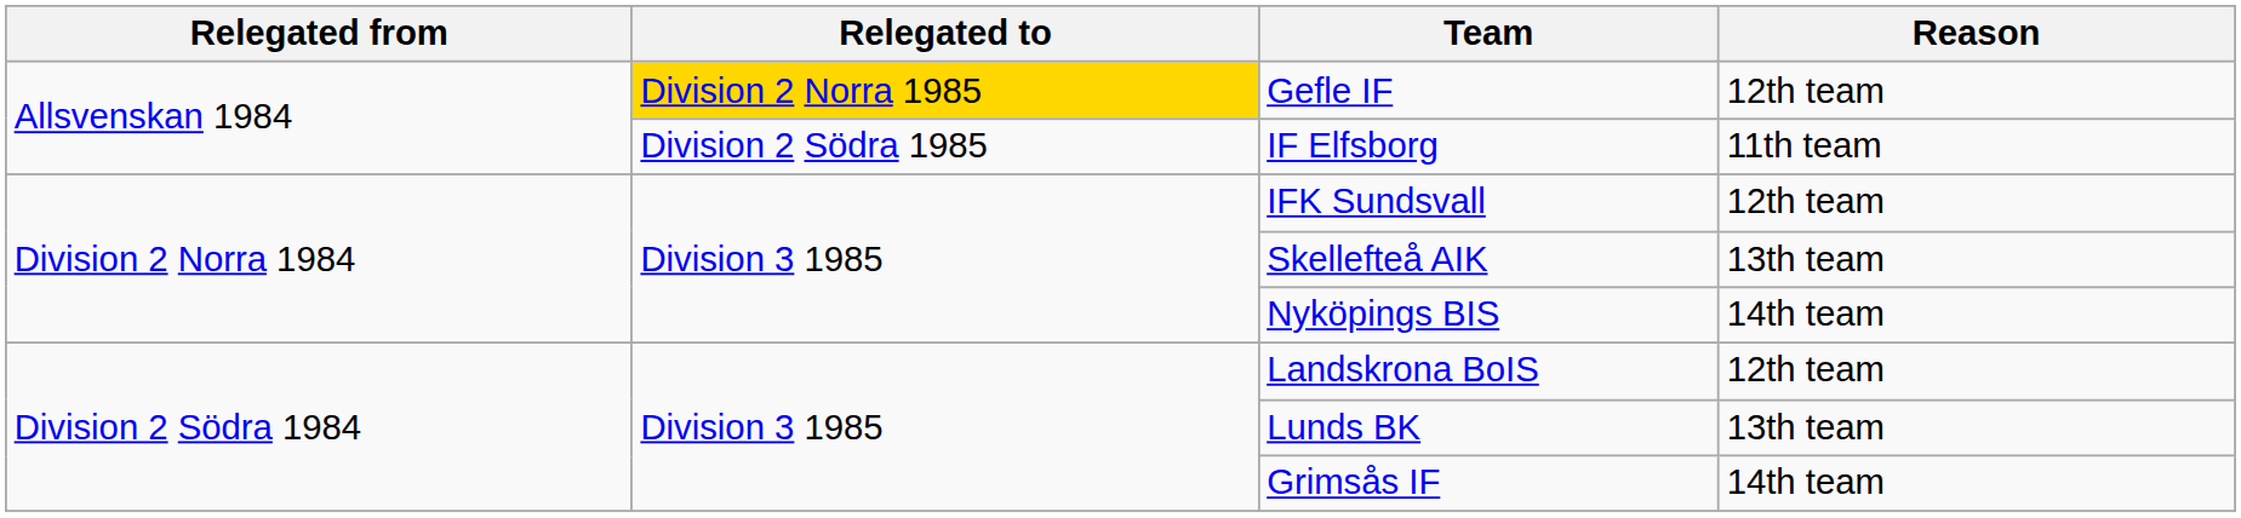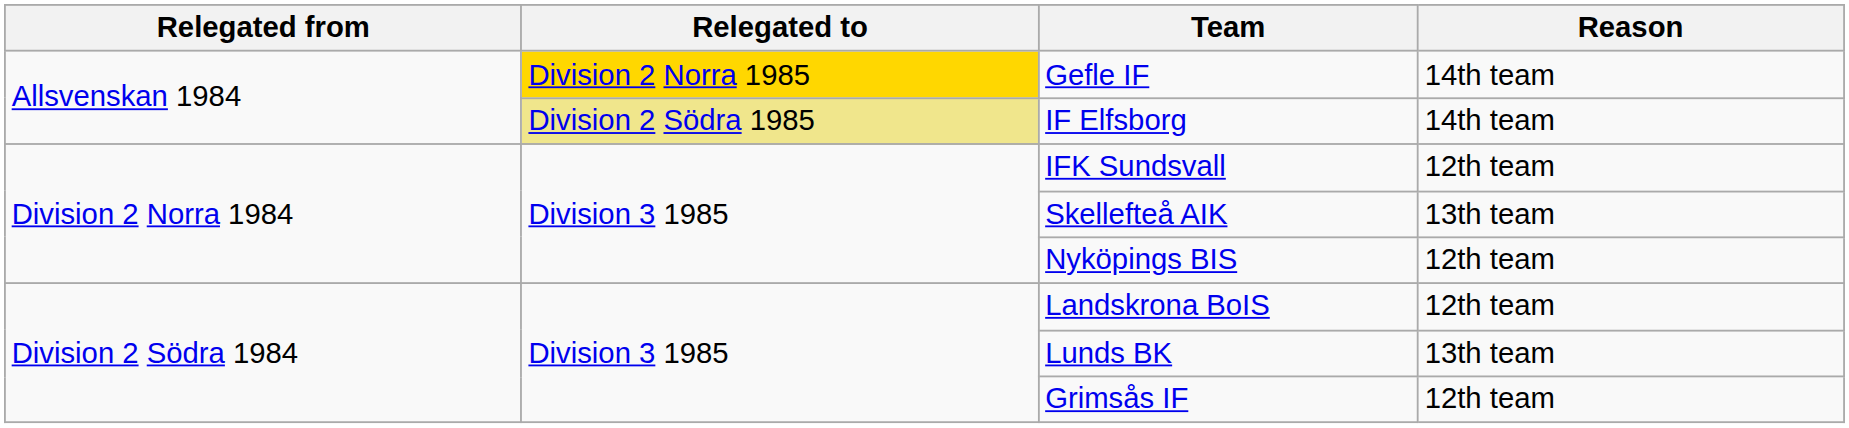Gefle IF | Reason: 12th team -> 14th team
IF Elfsborg | Relegated to: no background -> khaki background
IF Elfsborg | Reason: 11th team -> 14th team
Nyköpings BIS | Reason: 14th team -> 12th team
Grimsås IF | Reason: 14th team -> 12th team
